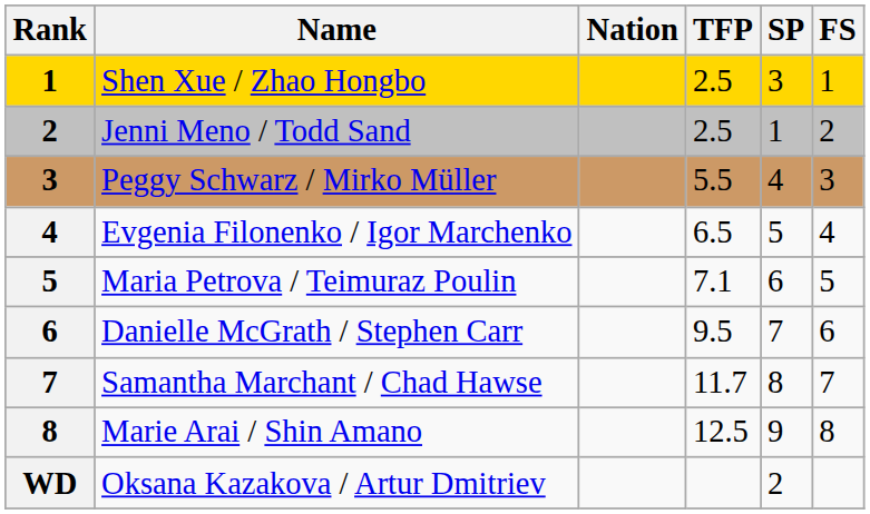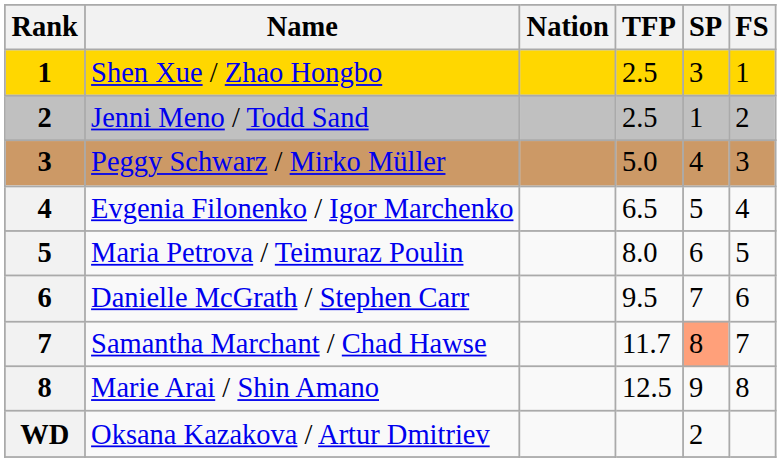Peggy Schwarz / Mirko Müller | TFP: 5.5 -> 5.0
Maria Petrova / Teimuraz Poulin | TFP: 7.1 -> 8.0
Samantha Marchant / Chad Hawse | SP: no background -> lightsalmon background
